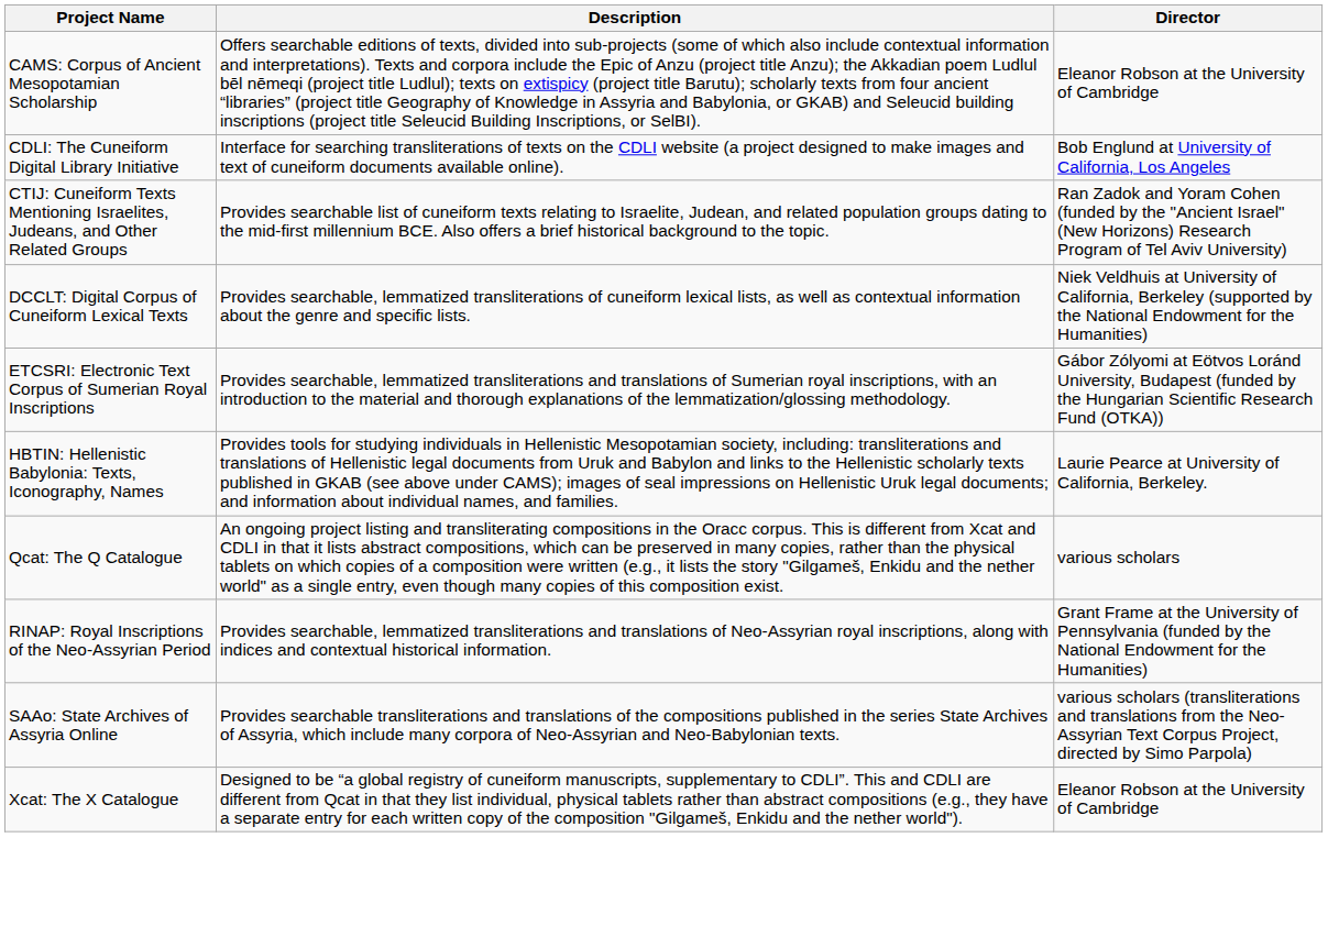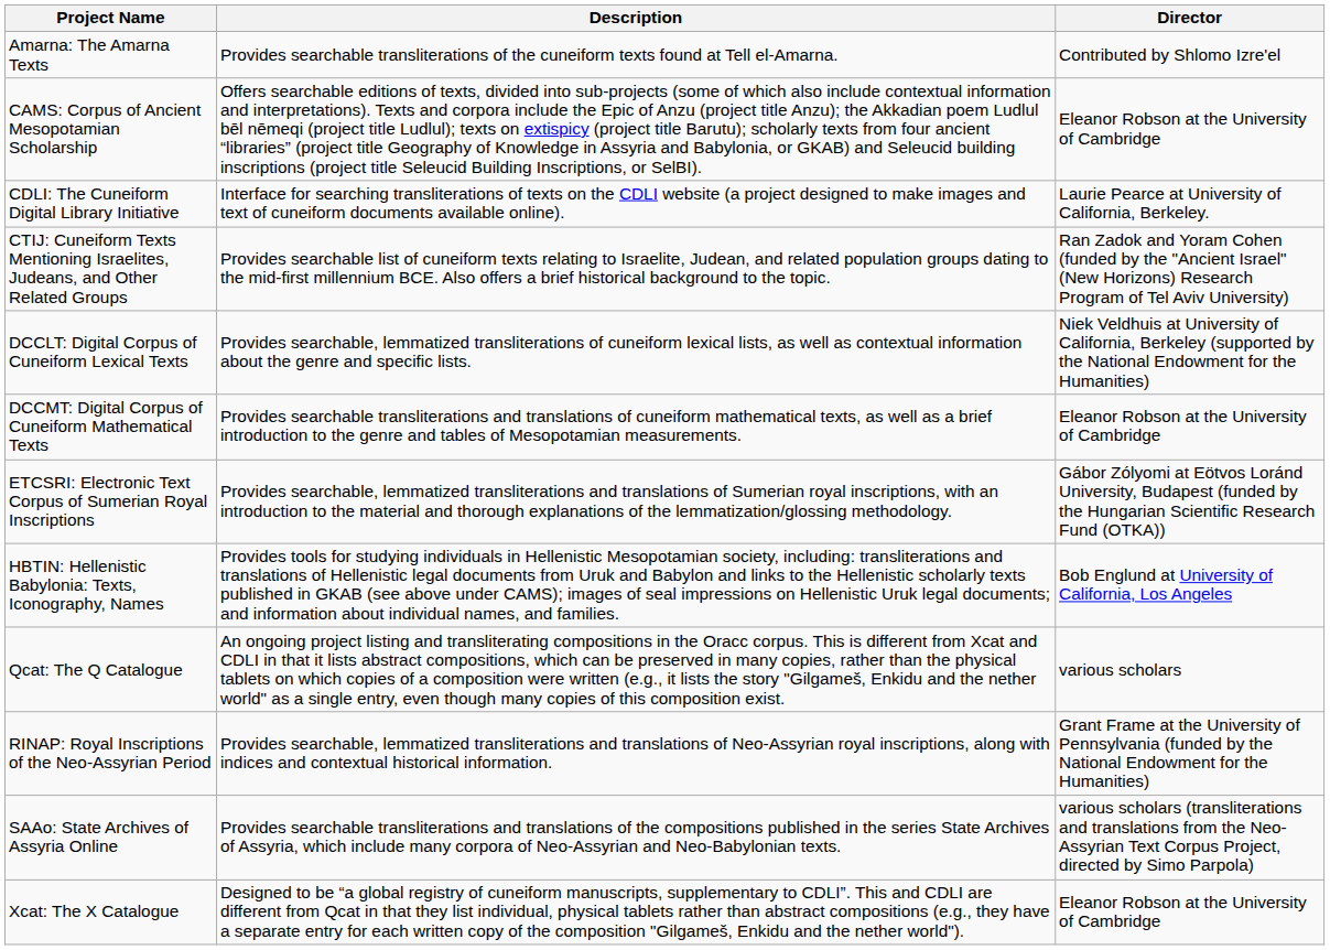+ row: Amarna: The Amarna Texts | Provides searchable transliterations of the cuneiform texts found at Tell el-Amarna. | Contributed by Shlomo Izre'el
CDLI: The Cuneiform Digital Library Initiative | Director: Bob Englund at University of California, Los Angeles -> Laurie Pearce at University of California, Berkeley.
+ row: DCCMT: Digital Corpus of Cuneiform Mathematical Texts | Provides searchable transliterations and translations of cuneiform mathematical texts, as well as a brief introduction to the genre and tables of Mesopotamian measurements. | Eleanor Robson at the University of Cambridge
HBTIN: Hellenistic Babylonia: Texts, Iconography, Names | Director: Laurie Pearce at University of California, Berkeley. -> Bob Englund at University of California, Los Angeles
